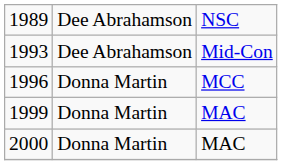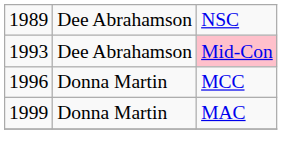1993 | column 3: no background -> pink background
- row: 2000 | Donna Martin | MAC
